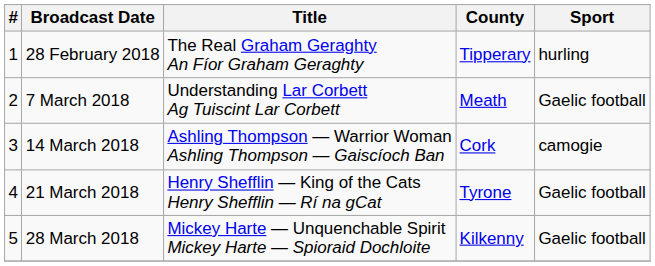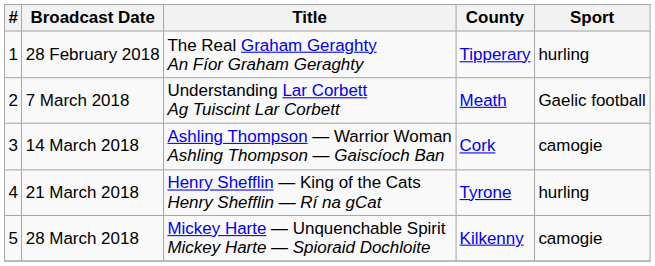21 March 2018 | Sport: Gaelic football -> hurling
28 March 2018 | Sport: Gaelic football -> camogie
